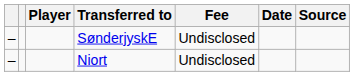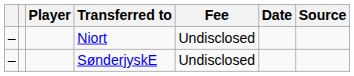rows swapped: SønderjyskE <-> Niort
